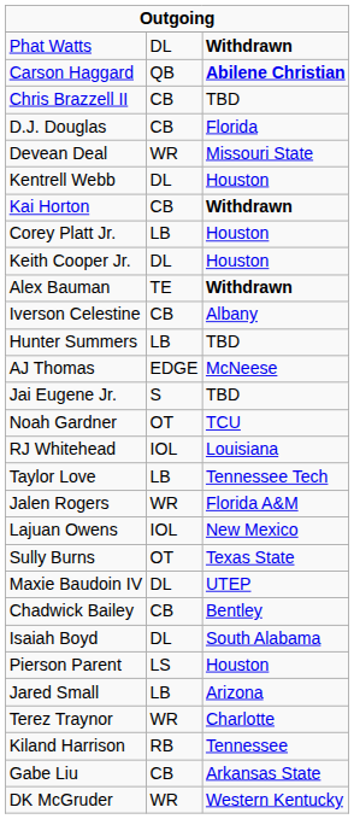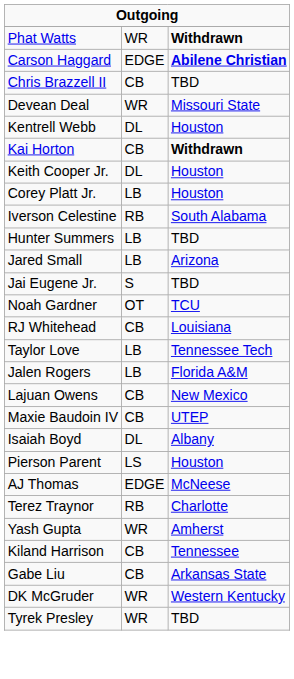Phat Watts | column 2: DL -> WR
Carson Haggard | column 2: QB -> EDGE
- row: D.J. Douglas | CB | Florida
rows swapped: Corey Platt Jr. <-> Keith Cooper Jr.
- row: Alex Bauman | TE | Withdrawn
Iverson Celestine | column 2: CB -> RB
Iverson Celestine | column 3: Albany -> South Alabama
rows swapped: AJ Thomas <-> Jared Small
RJ Whitehead | column 2: IOL -> CB
Jalen Rogers | column 2: WR -> LB
Lajuan Owens | column 2: IOL -> CB
- row: Sully Burns | OT | Texas State
Maxie Baudoin IV | column 2: DL -> CB
- row: Chadwick Bailey | CB | Bentley
Isaiah Boyd | column 3: South Alabama -> Albany
Terez Traynor | column 2: WR -> RB
+ row: Yash Gupta | WR | Amherst
Kiland Harrison | column 2: RB -> CB
+ row: Tyrek Presley | WR | TBD
